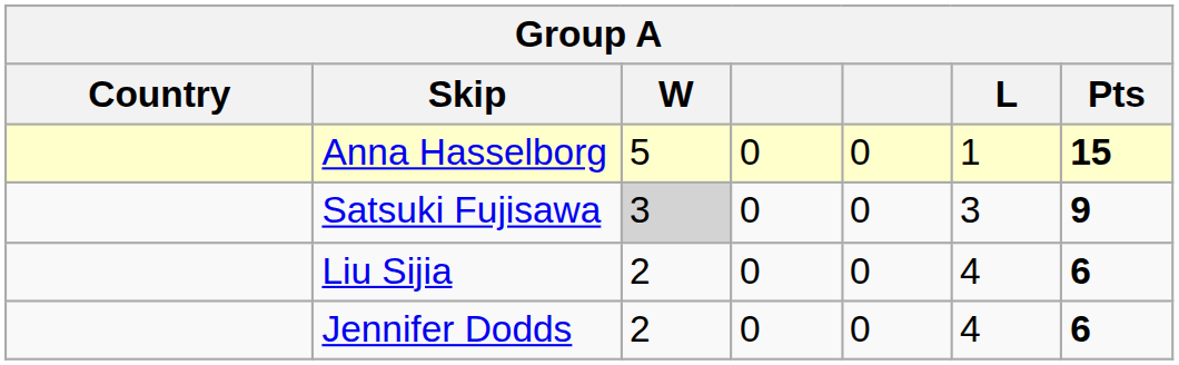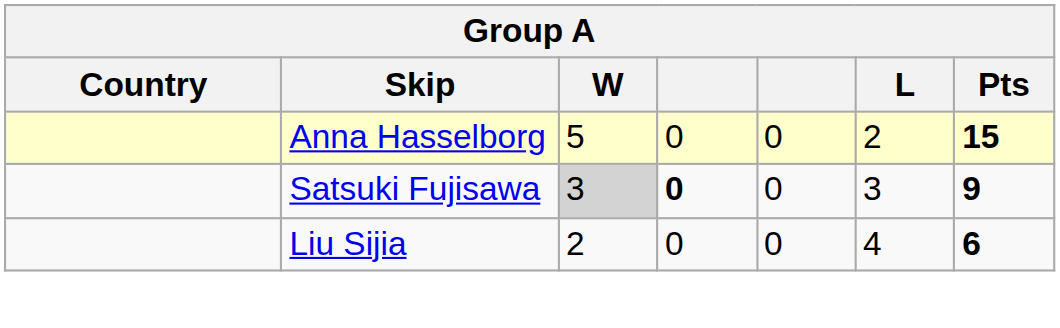Anna Hasselborg | L: 1 -> 2
Satsuki Fujisawa | column 4: normal -> bold
- row: Jennifer Dodds | 2 | 0 | 0 | 4 | 6
